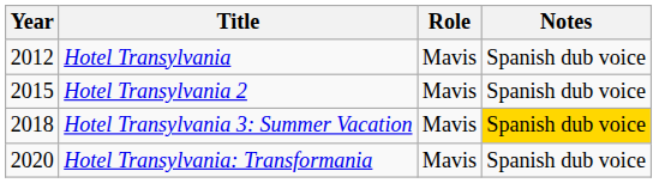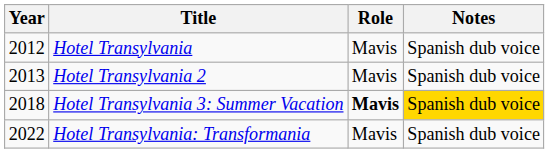Hotel Transylvania 2 | Year: 2015 -> 2013
Hotel Transylvania 3: Summer Vacation | Role: normal -> bold
Hotel Transylvania: Transformania | Year: 2020 -> 2022
